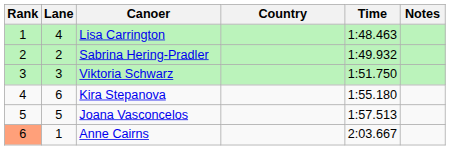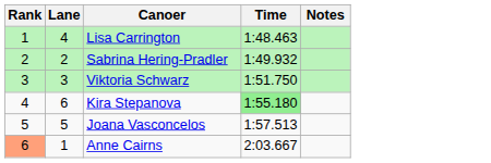- column: Country
Kira Stepanova | Time: no background -> lightgreen background
